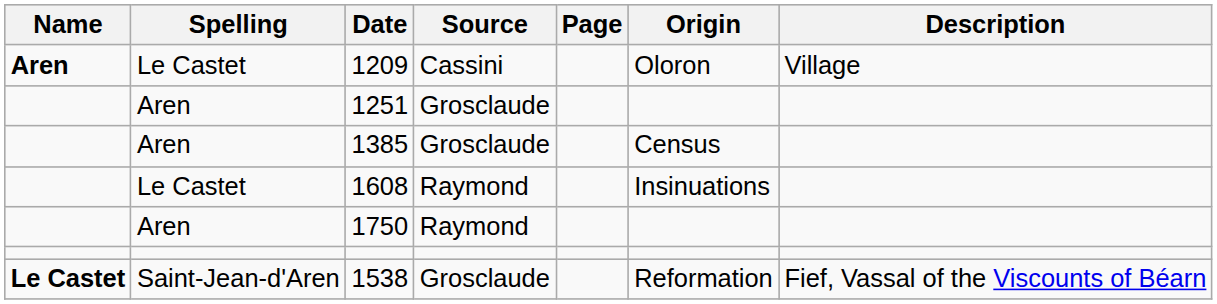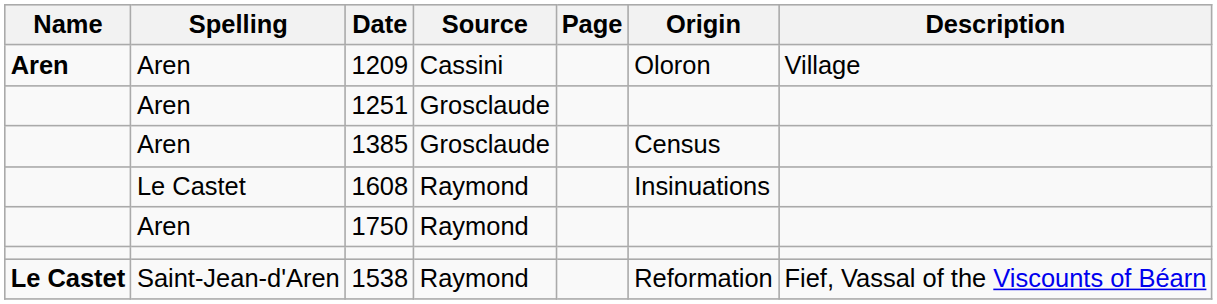1209 | Spelling: Le Castet -> Aren
1538 | Source: Grosclaude -> Raymond
